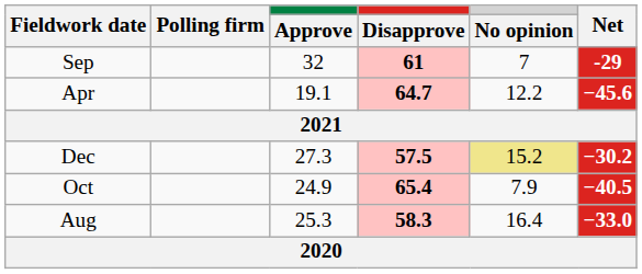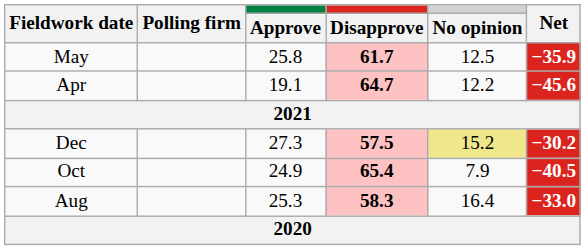- row: Sep | 32 | 61 | 7 | -29
+ row: May | 25.8 | 61.7 | 12.5 | −35.9
